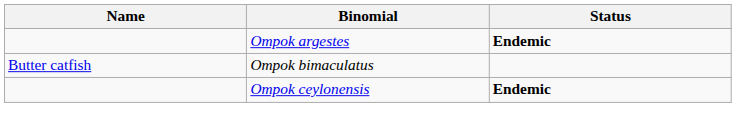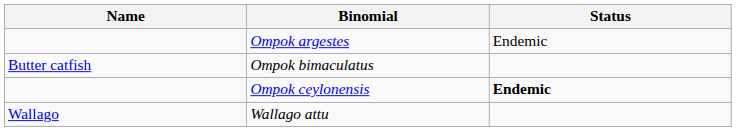Ompok argestes | Status: bold -> normal
+ row: Wallago | Wallago attu
